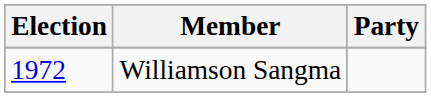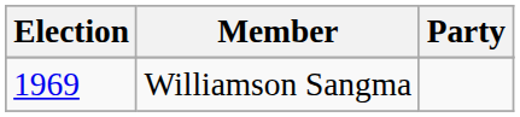Williamson Sangma | Election: 1972 -> 1969
